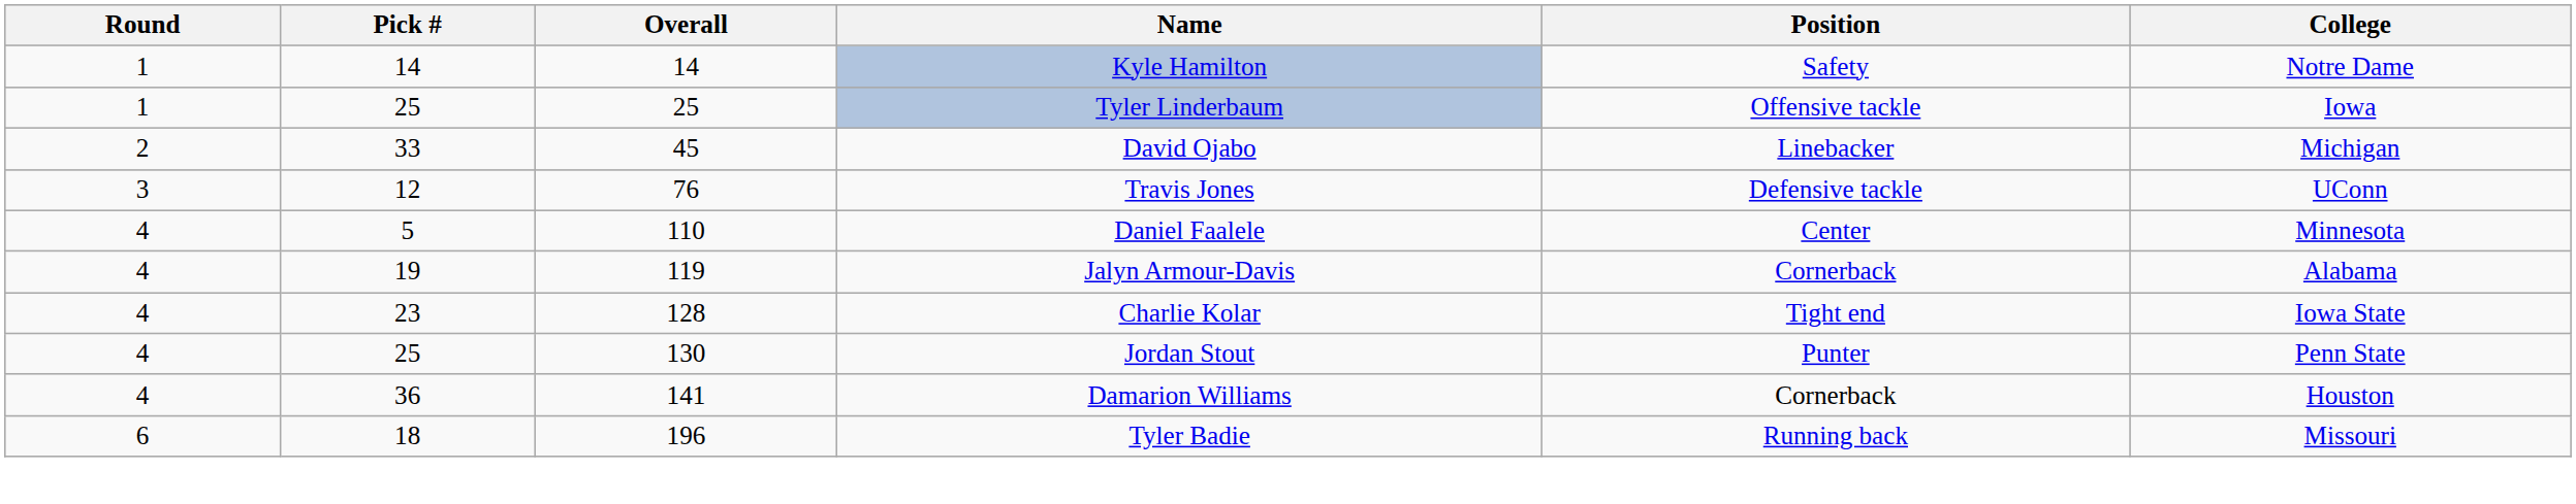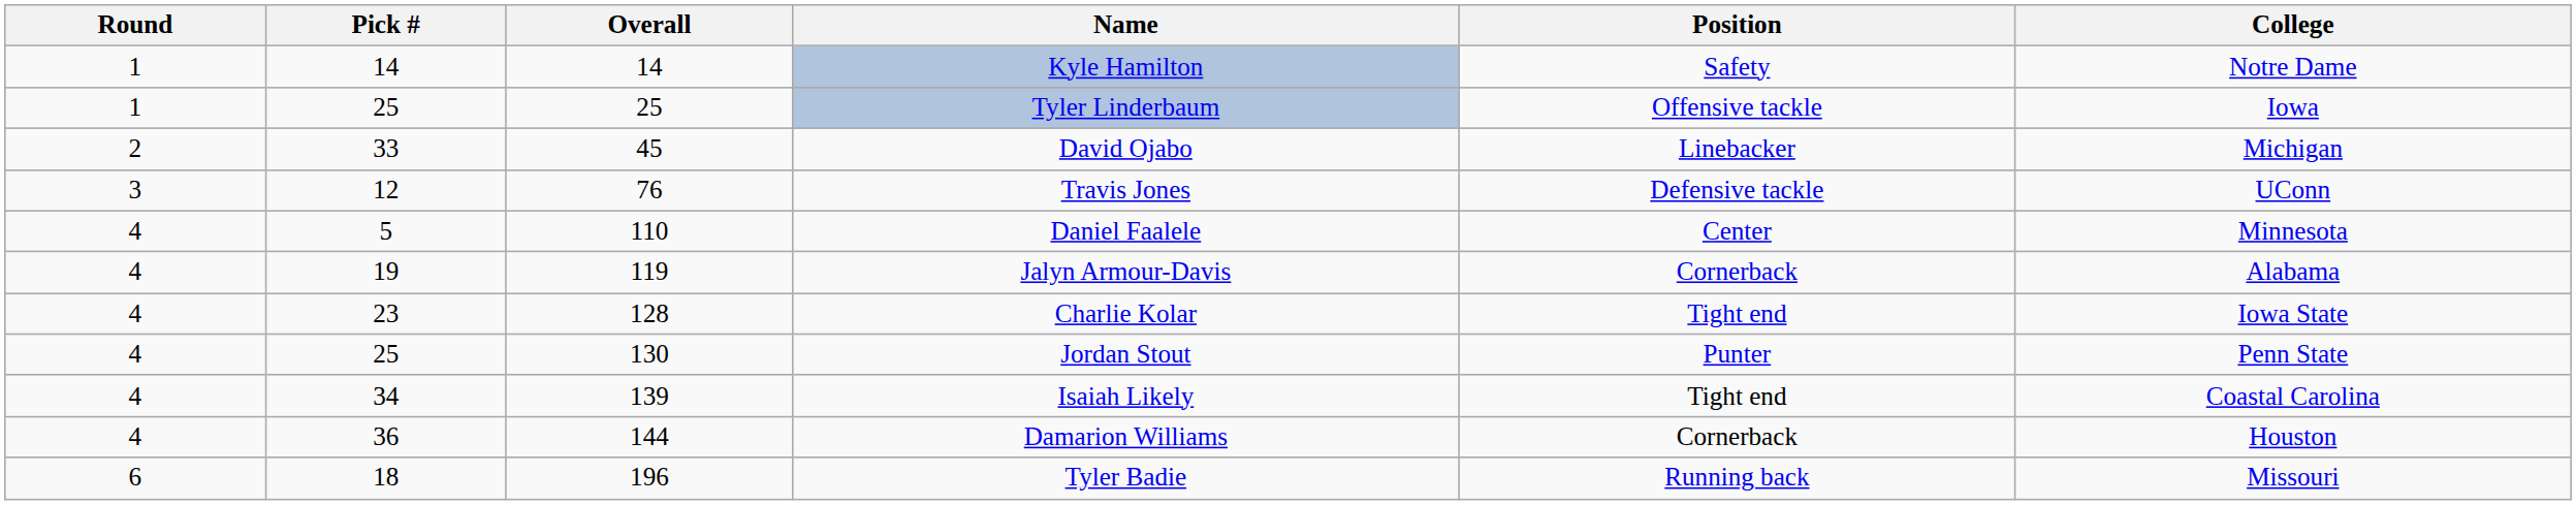+ row: 4 | 34 | 139 | Isaiah Likely | Tight end | Coastal Carolina
Damarion Williams | Overall: 141 -> 144
